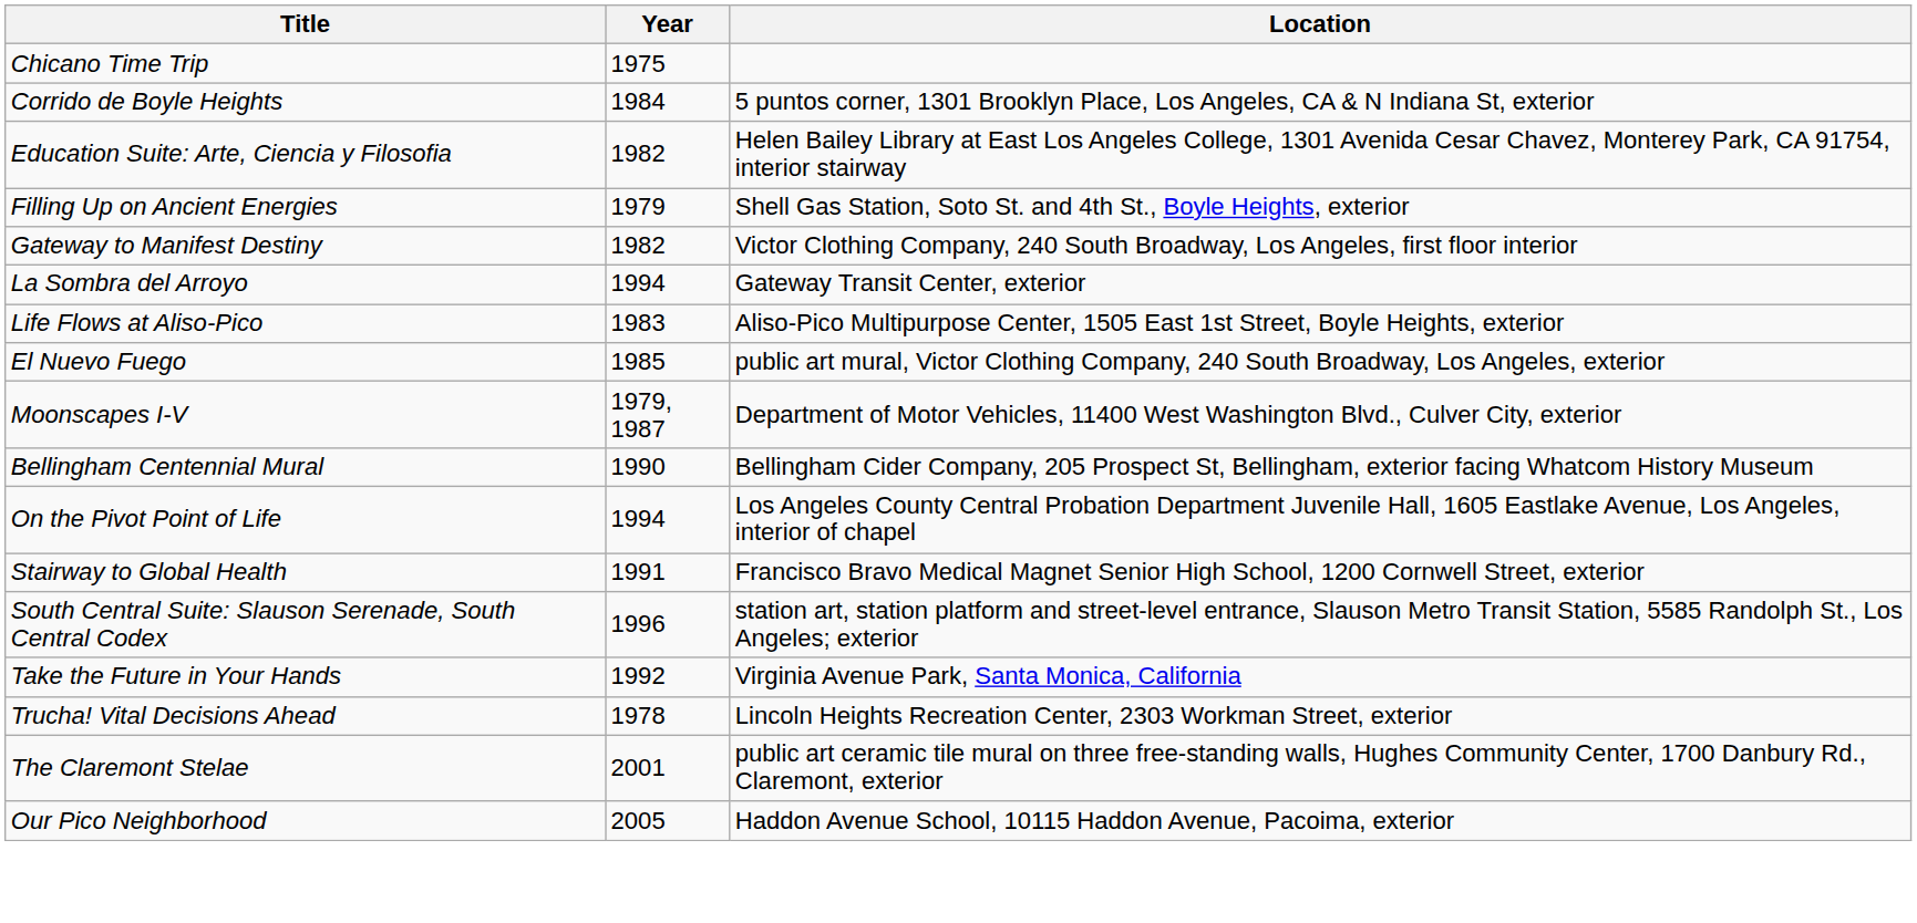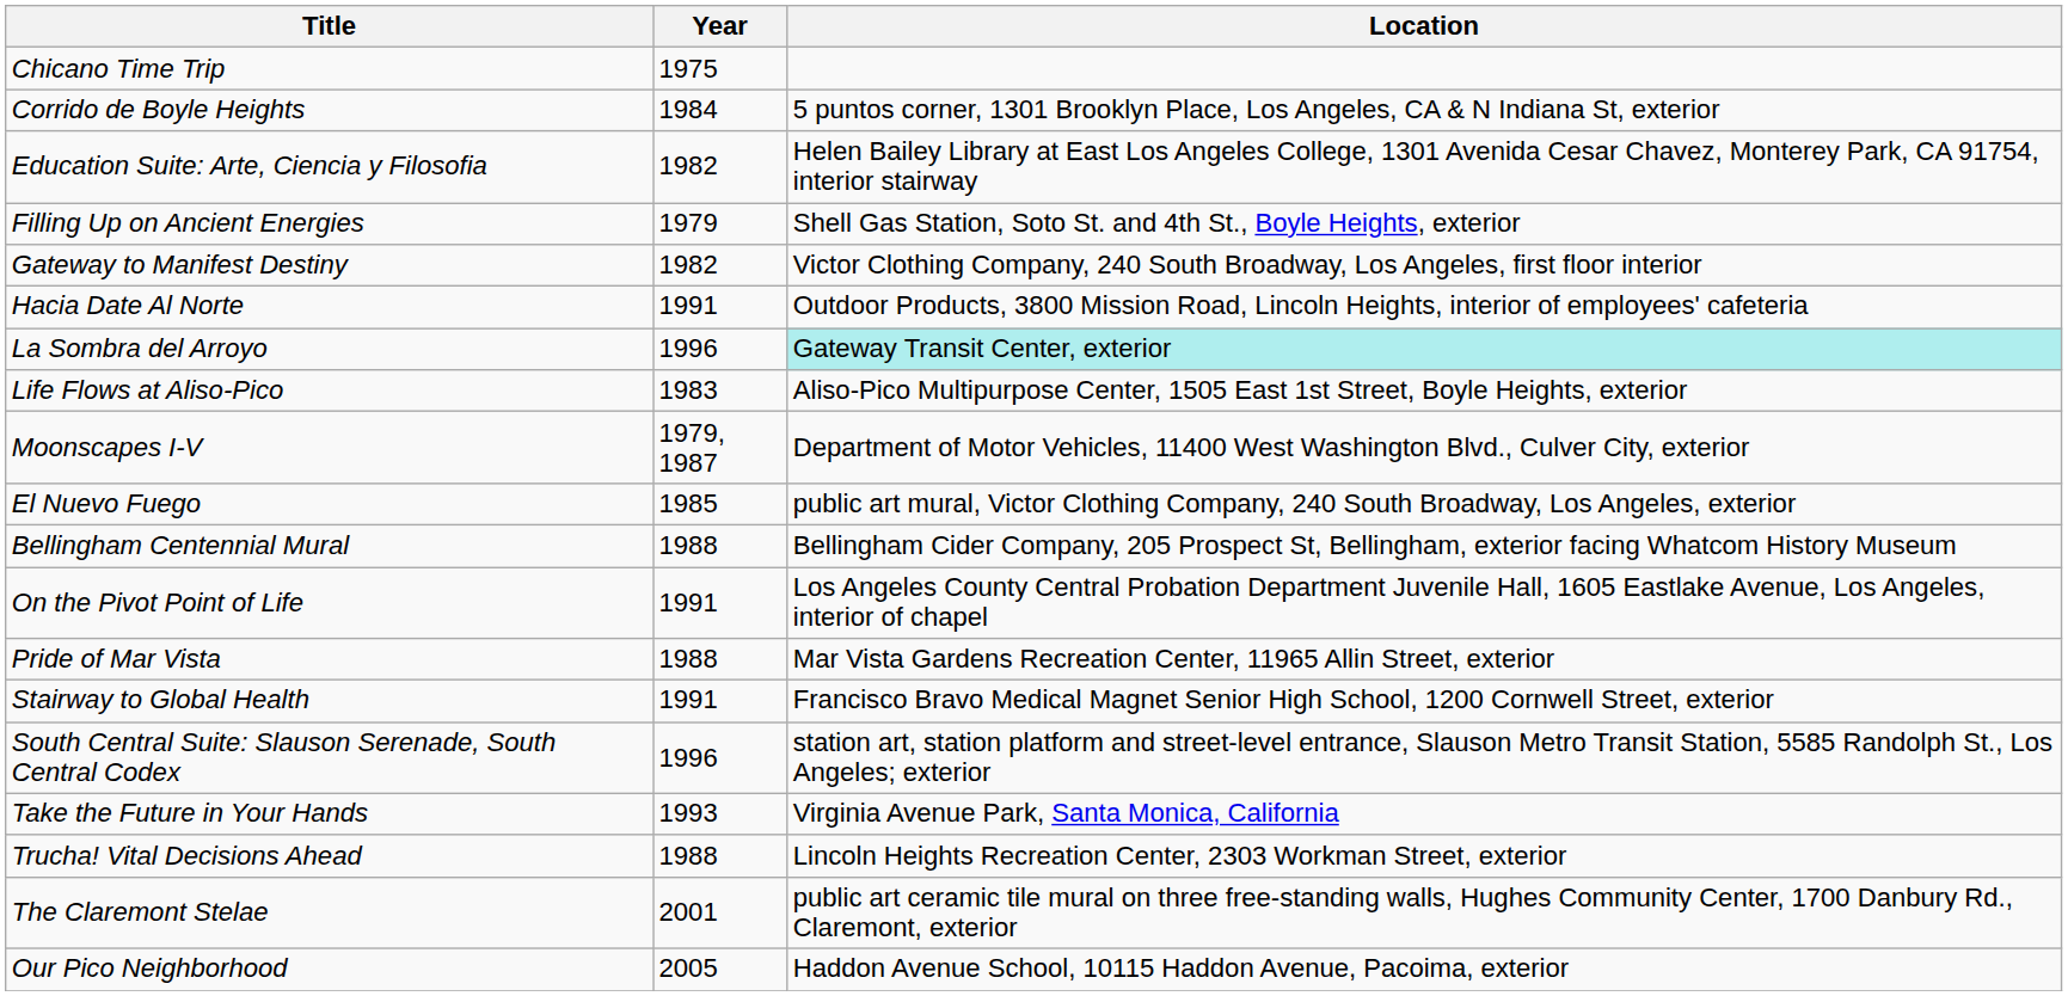+ row: Hacia Date Al Norte | 1991 | Outdoor Products, 3800 Mission Road, Lincoln Heights, interior of employees' cafeteria
La Sombra del Arroyo | Year: 1994 -> 1996
La Sombra del Arroyo | Location: no background -> paleturquoise background
rows swapped: Moonscapes I-V <-> El Nuevo Fuego
Bellingham Centennial Mural | Year: 1990 -> 1988
On the Pivot Point of Life | Year: 1994 -> 1991
+ row: Pride of Mar Vista | 1988 | Mar Vista Gardens Recreation Center, 11965 Allin Street, exterior
Take the Future in Your Hands | Year: 1992 -> 1993
Trucha! Vital Decisions Ahead | Year: 1978 -> 1988
